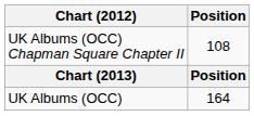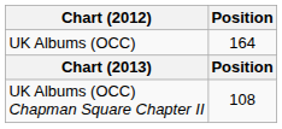rows swapped: UK Albums (OCC) <-> UK Albums (OCC) Chapman Square Chapter II
